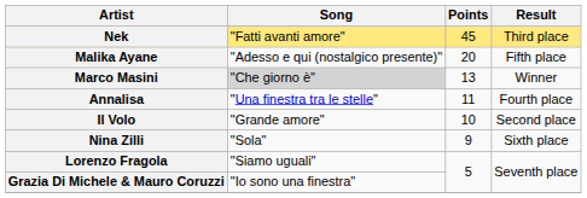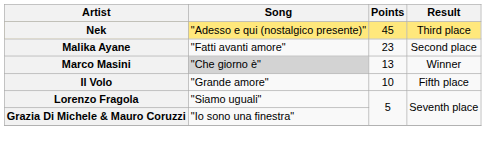Nek | Song: "Fatti avanti amore" -> "Adesso e qui (nostalgico presente)"
Malika Ayane | Song: "Adesso e qui (nostalgico presente)" -> "Fatti avanti amore"
Malika Ayane | Points: 20 -> 23
Malika Ayane | Result: Fifth place -> Second place
- row: Annalisa | "Una finestra tra le stelle" | 11 | Fourth place
Il Volo | Result: Second place -> Fifth place
- row: Nina Zilli | "Sola" | 9 | Sixth place
